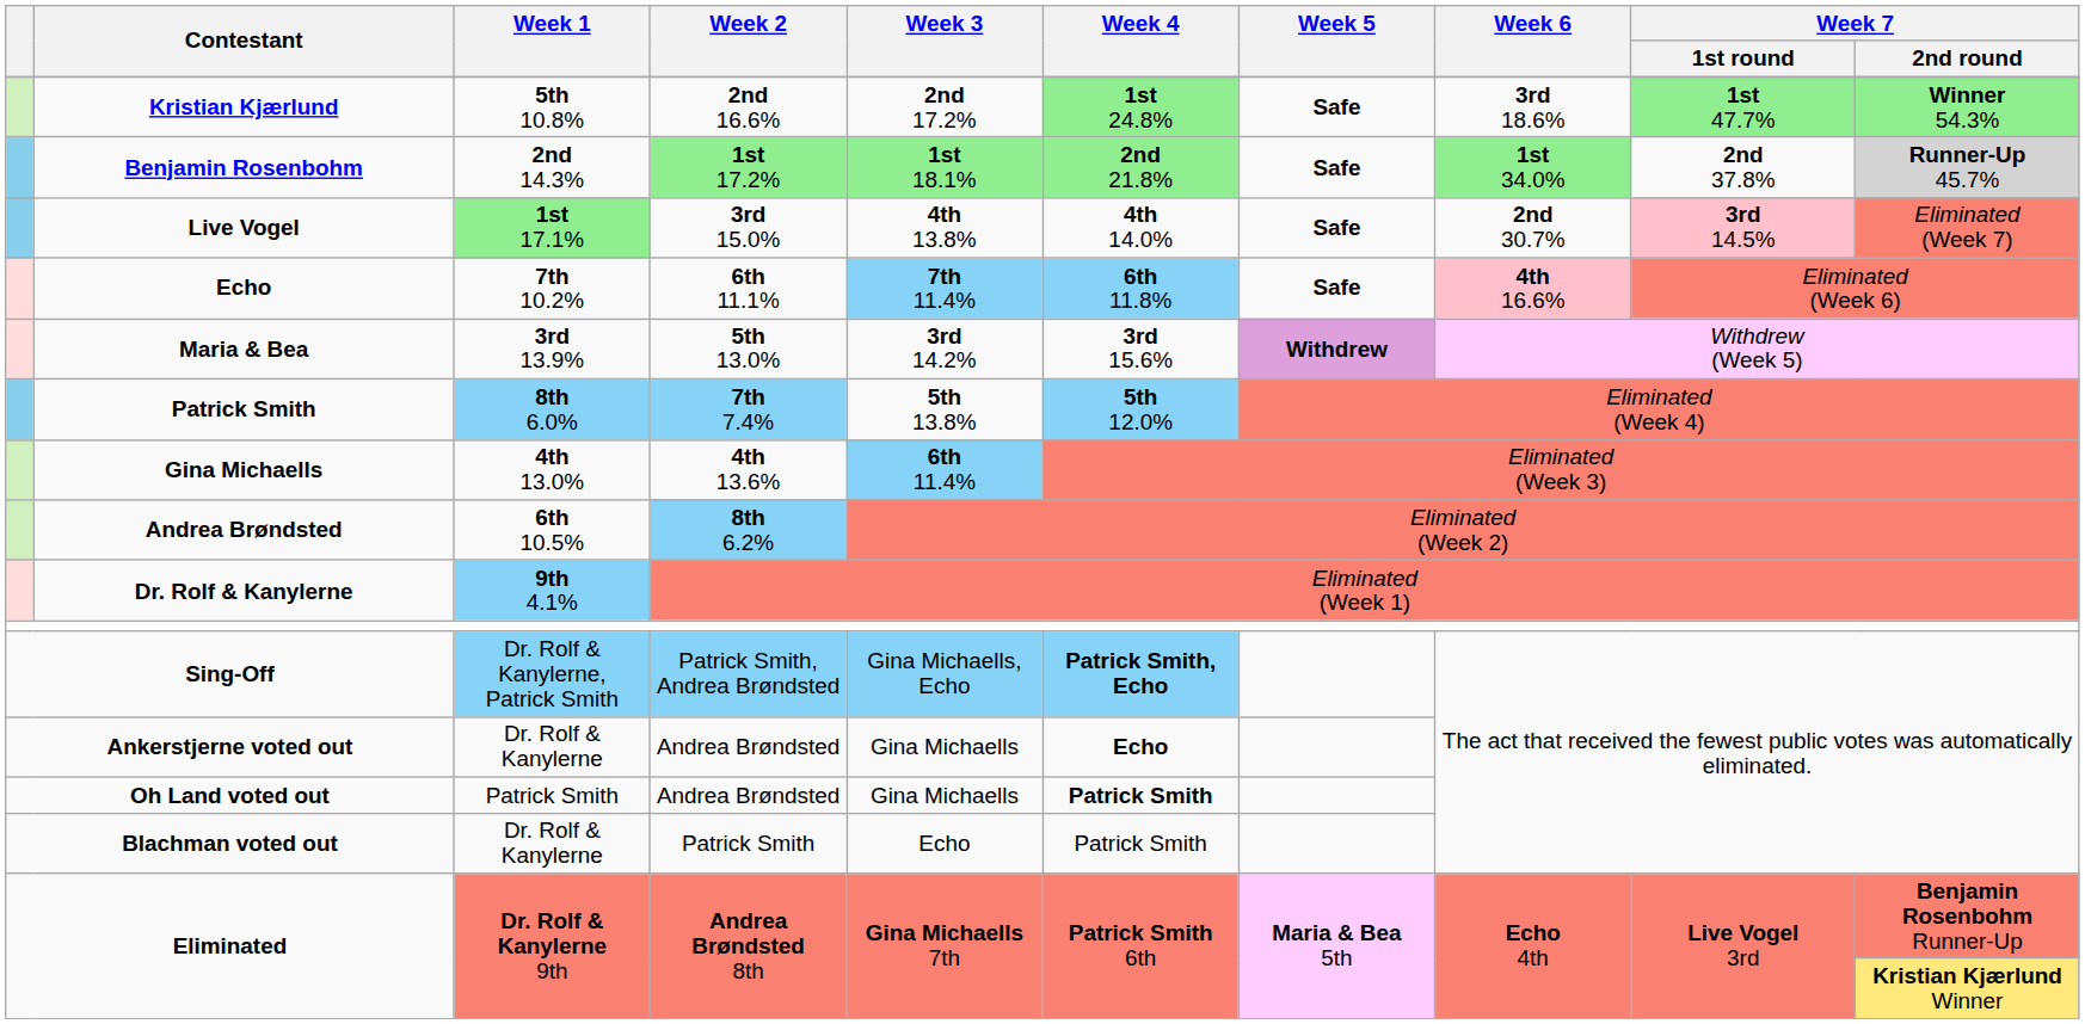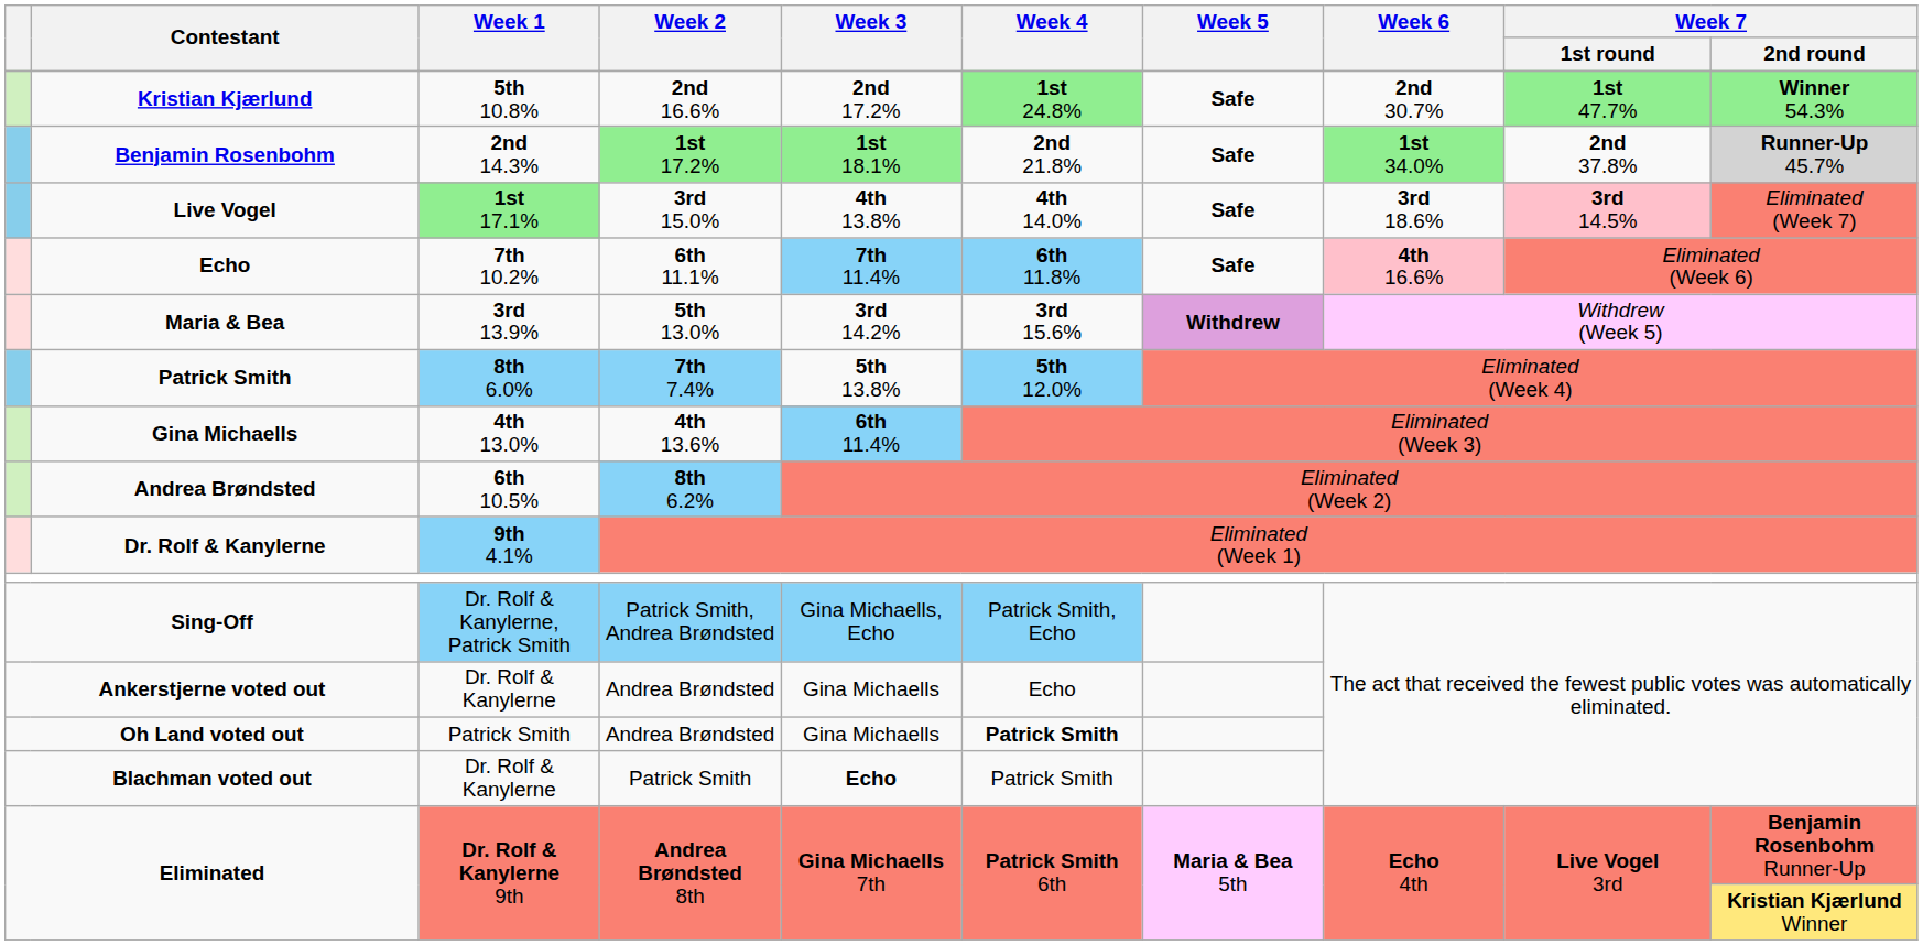Kristian Kjærlund | Week 6: 3rd 18.6% -> 2nd 30.7%
Benjamin Rosenbohm | Week 4: lightgreen background -> no background
Live Vogel | Week 6: 2nd 30.7% -> 3rd 18.6%
Sing-Off | Week 4: bold -> normal
Ankerstjerne voted out | Week 4: bold -> normal
Blachman voted out | Week 3: normal -> bold
